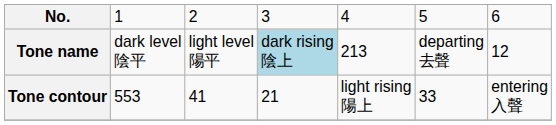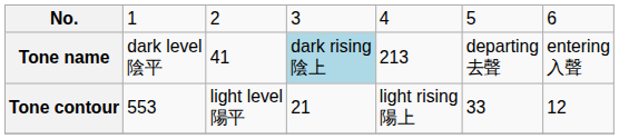Tone name | column 3: light level 陽平 -> 41
Tone name | column 7: 12 -> entering 入聲
Tone contour | column 3: 41 -> light level 陽平
Tone contour | column 7: entering 入聲 -> 12
